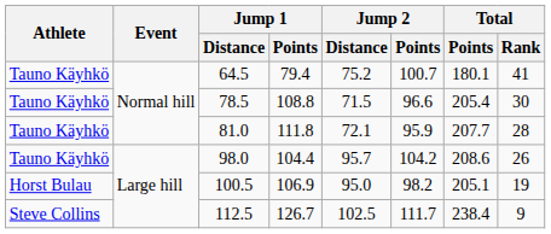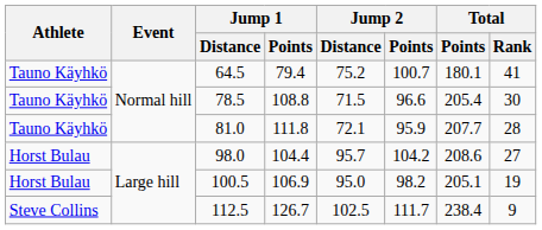98.0 | Athlete: Tauno Käyhkö -> Horst Bulau
98.0 | Total / Rank: 26 -> 27
